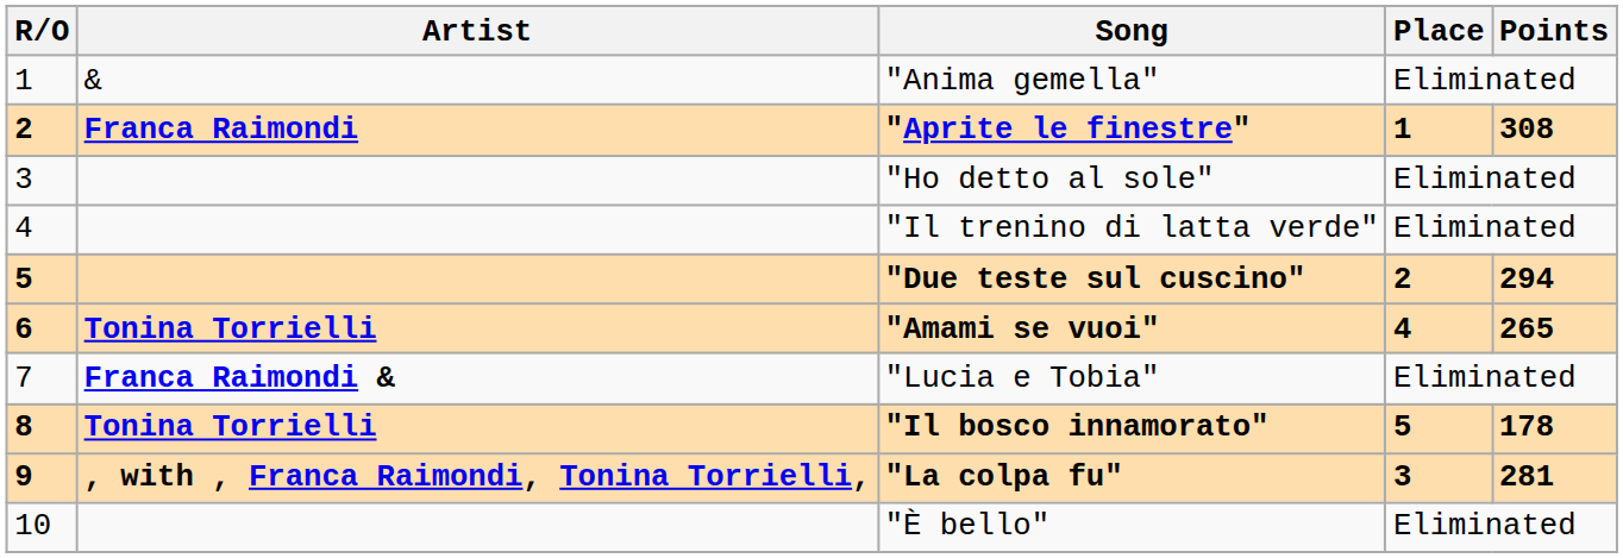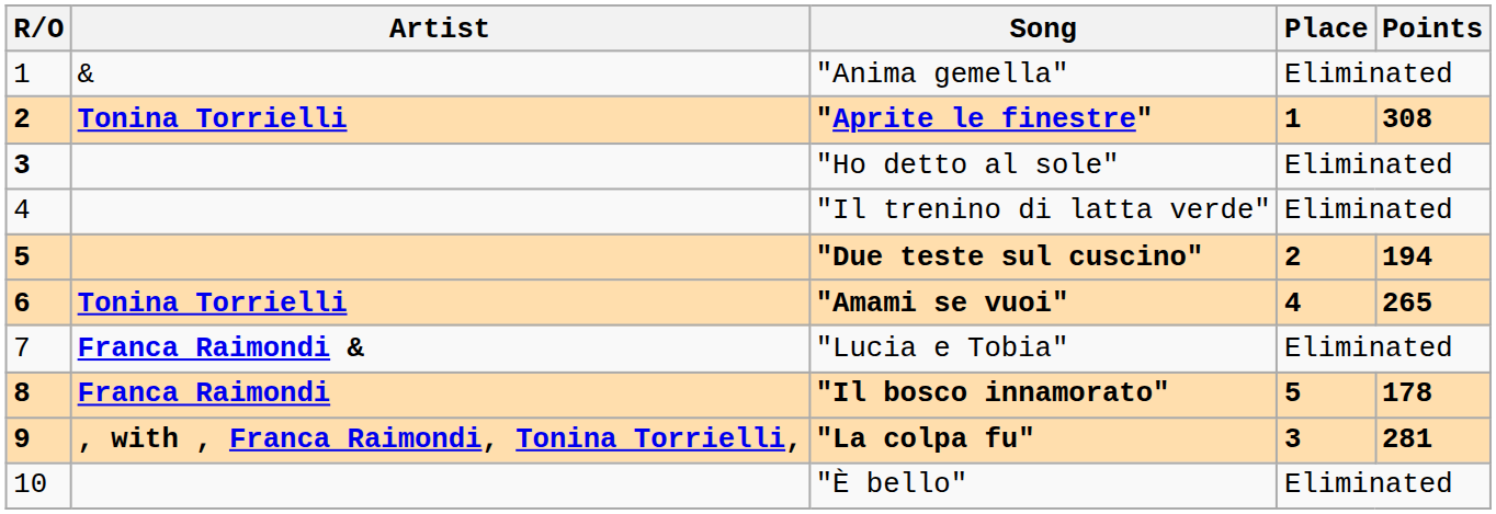"Aprite le finestre" | Artist: Franca Raimondi -> Tonina Torrielli
"Ho detto al sole" | R/O: normal -> bold
"Due teste sul cuscino" | Points: 294 -> 194
"Il bosco innamorato" | Artist: Tonina Torrielli -> Franca Raimondi
